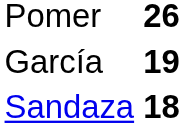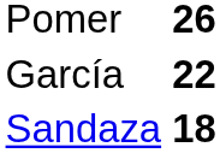García | column 2: 19 -> 22
